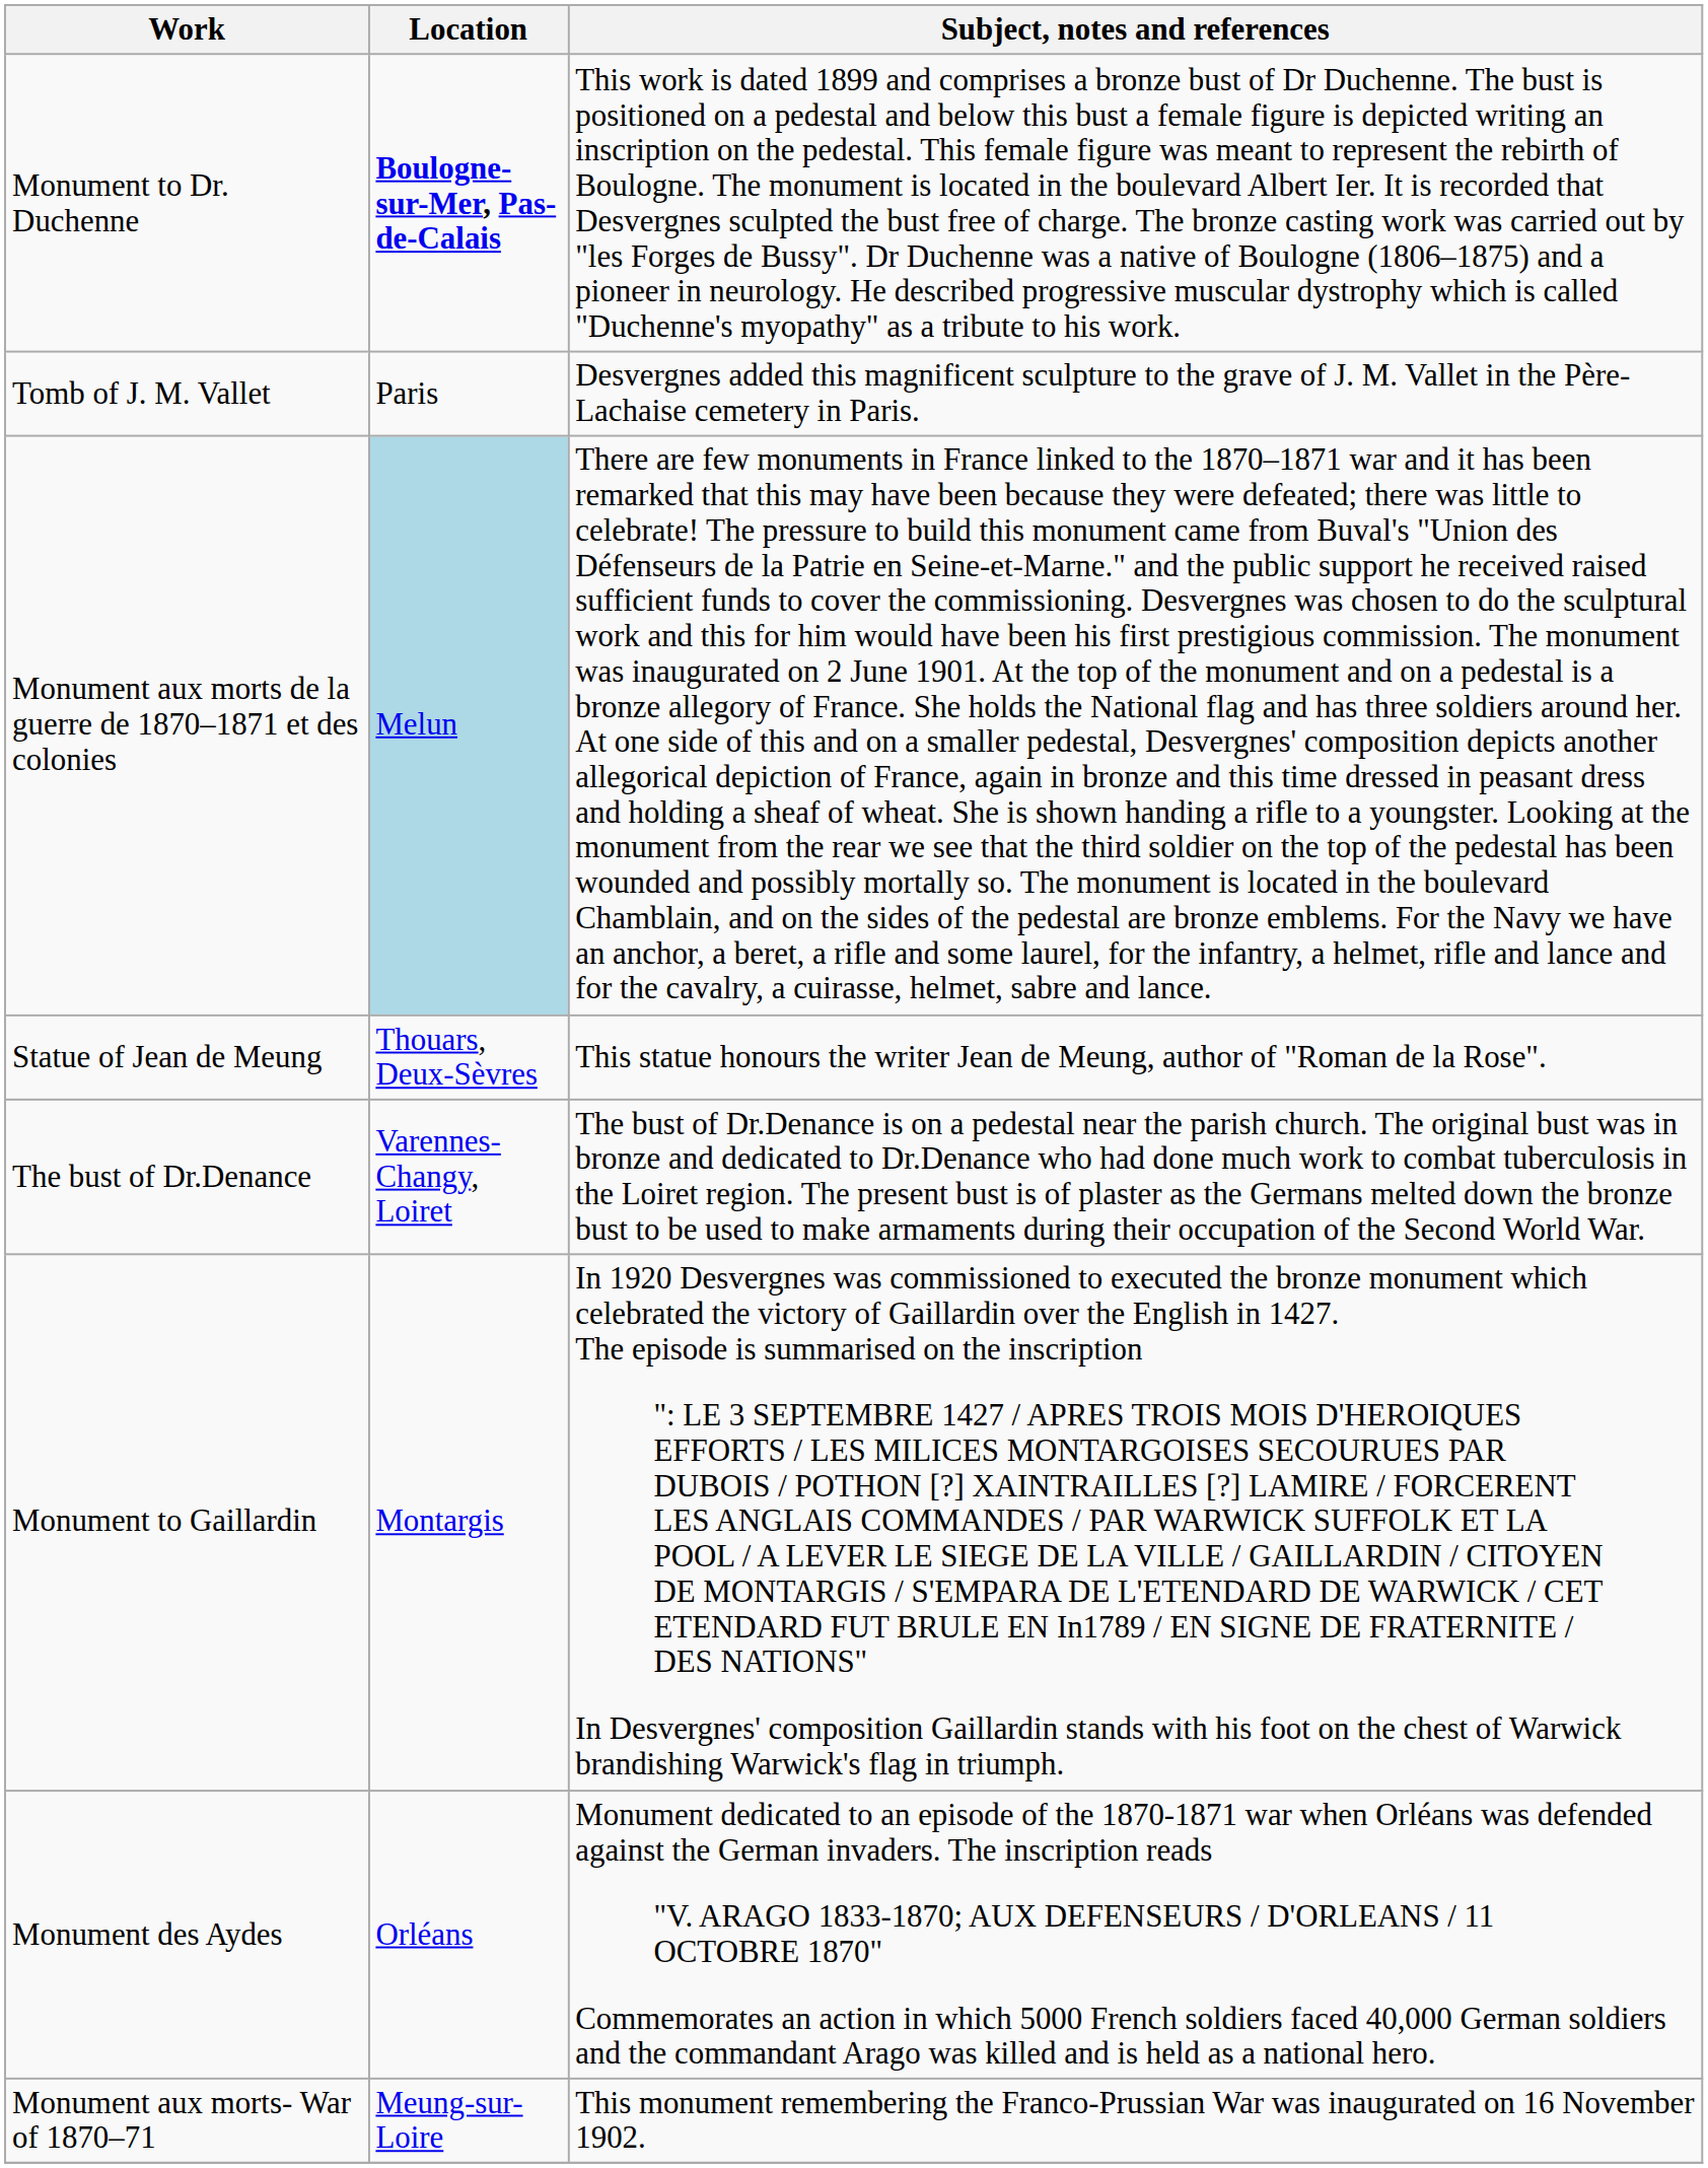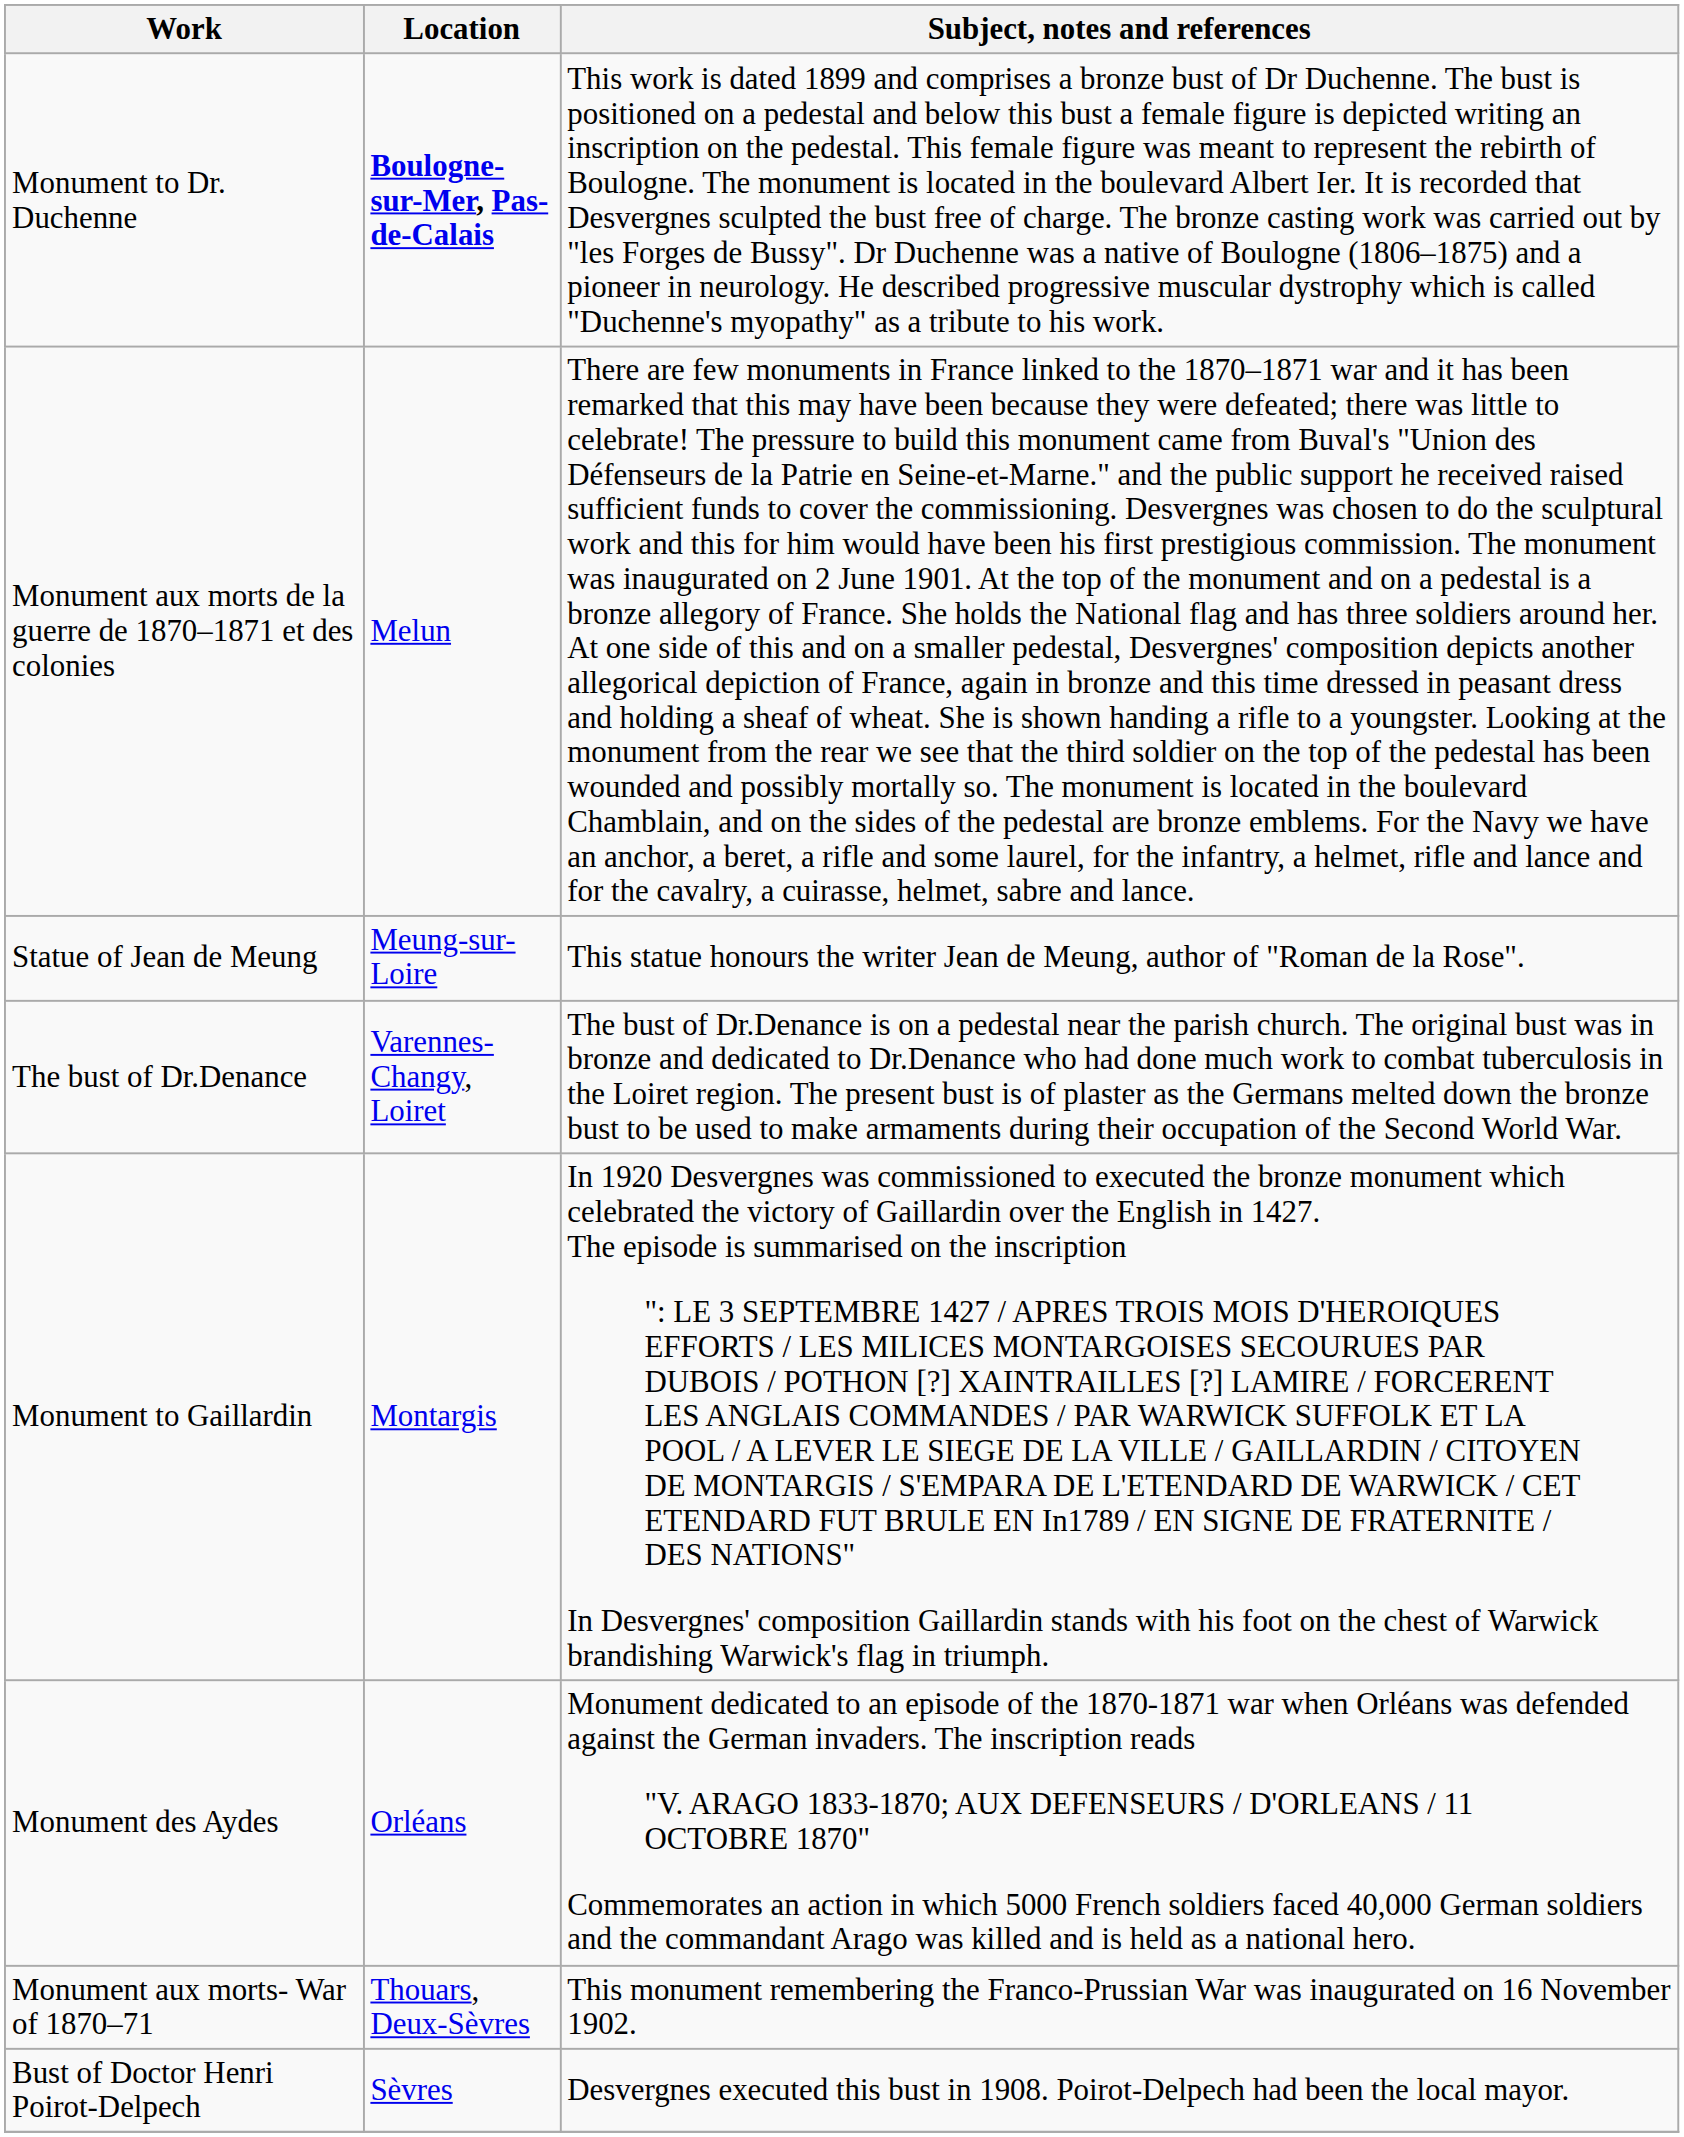- row: Tomb of J. M. Vallet | Paris | Desvergnes added this magnificent sculpture to the grave of J. M. Vallet in the Père-Lachaise cemetery in Paris.
Monument aux morts de la guerre de 1870–1871 et des colonies | Location: lightblue background -> no background
Statue of Jean de Meung | Location: Thouars, Deux-Sèvres -> Meung-sur-Loire
Monument aux morts- War of 1870–71 | Location: Meung-sur-Loire -> Thouars, Deux-Sèvres
+ row: Bust of Doctor Henri Poirot-Delpech | Sèvres | Desvergnes executed this bust in 1908. Poirot-Delpech had been the local mayor.
